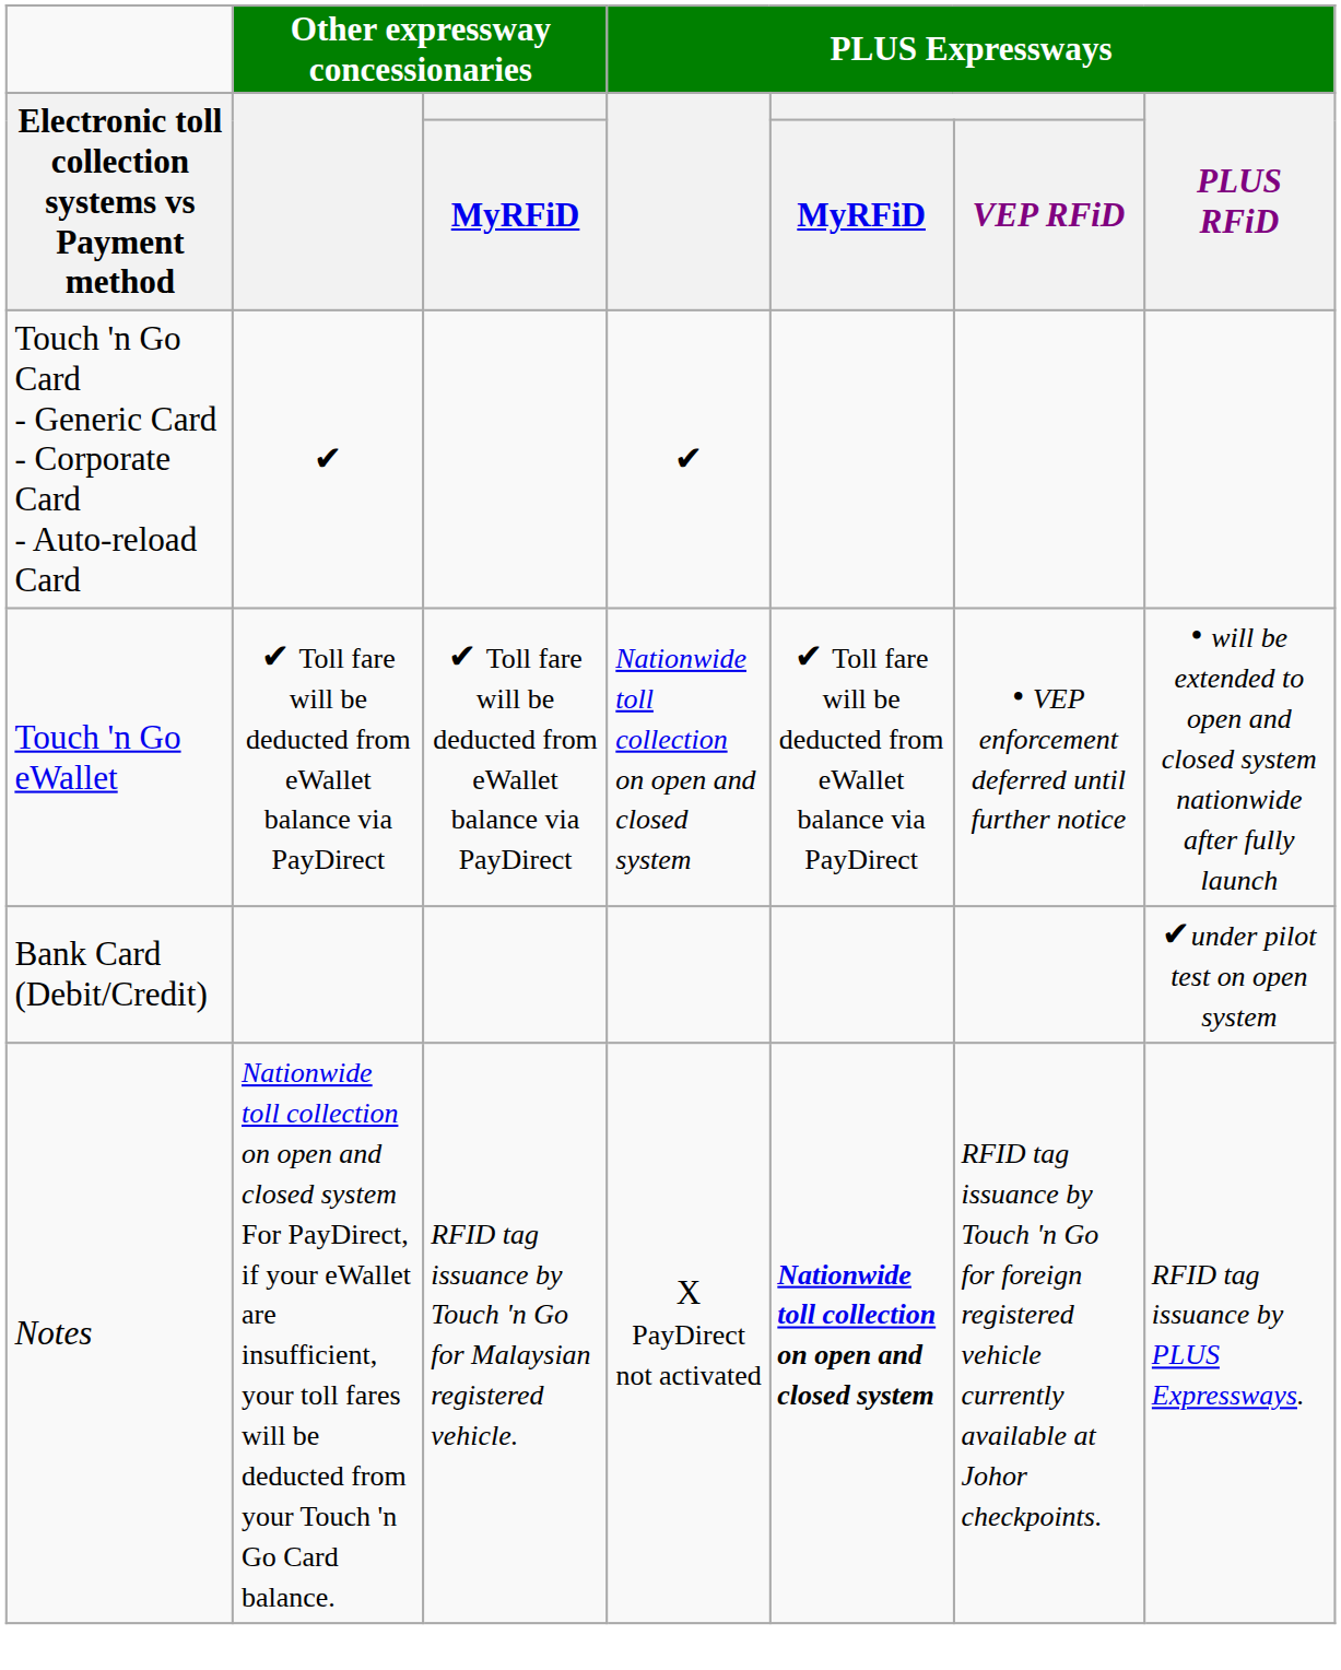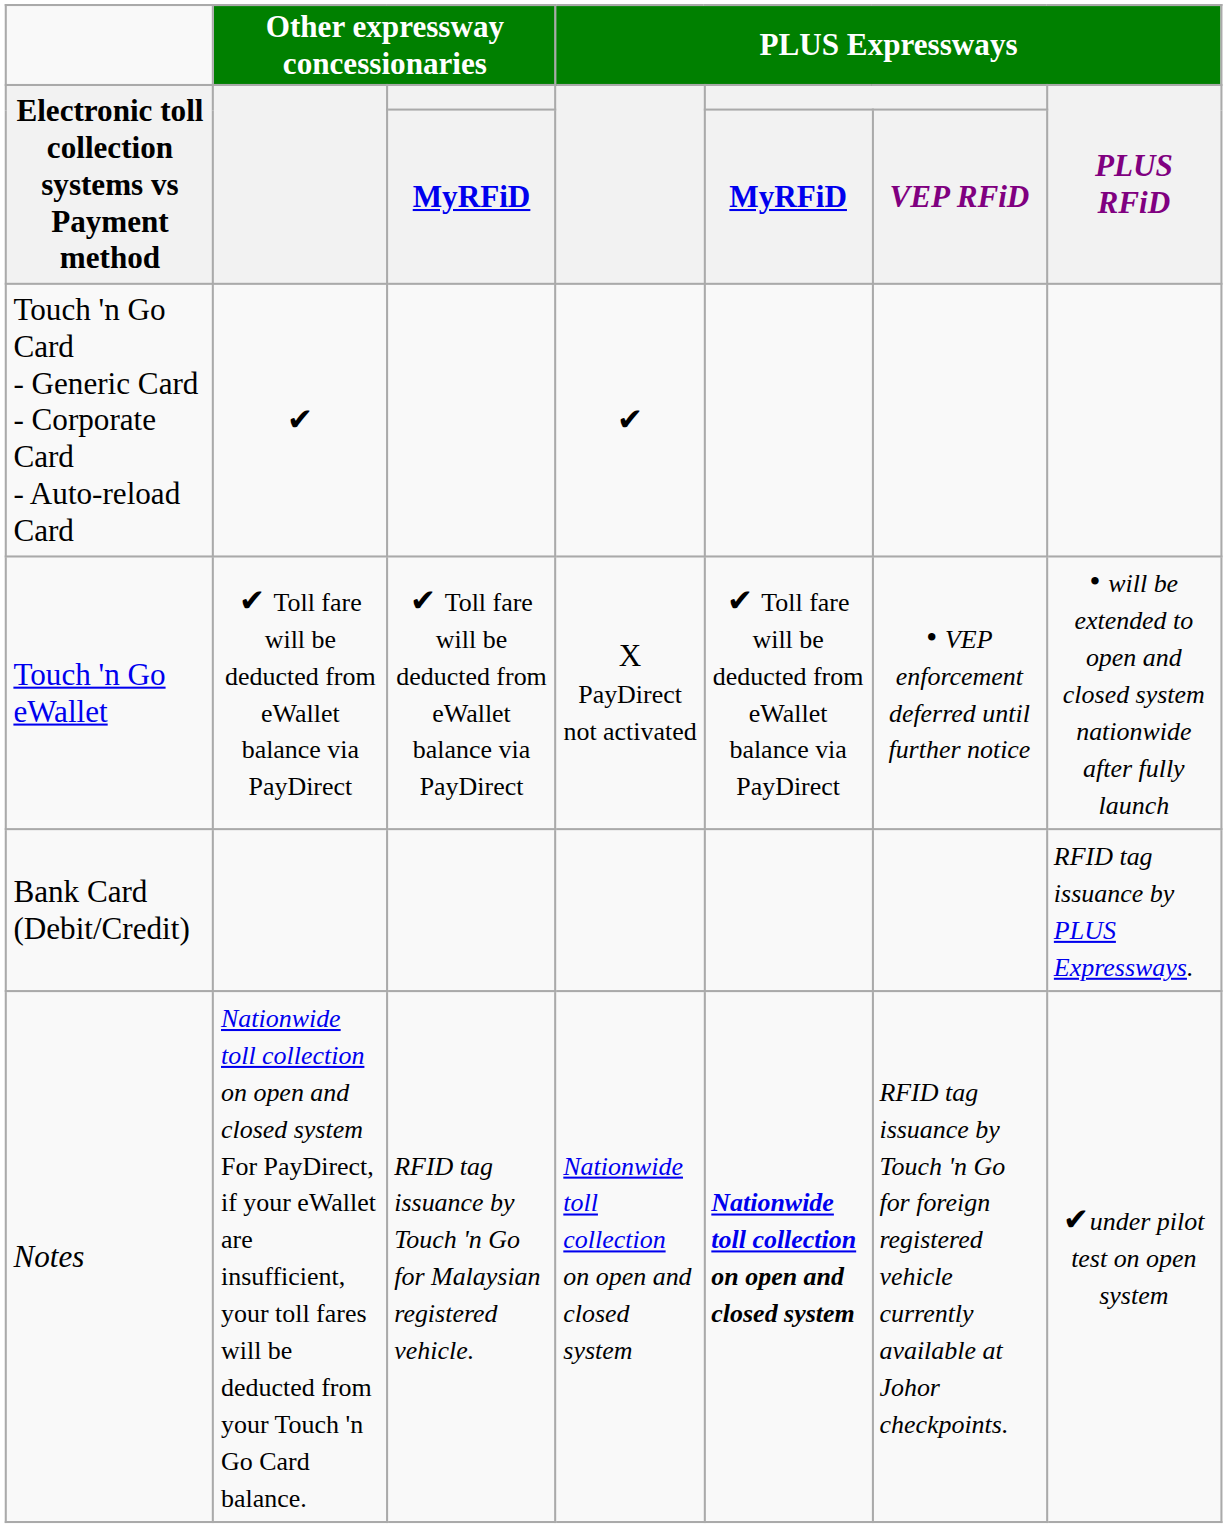Touch 'n Go eWallet | column 4: Nationwide toll collection on open and closed system -> X PayDirect not activated
Bank Card (Debit/Credit) | PLUS Expressways / PLUS RFiD: ✔under pilot test on open system -> RFID tag issuance by PLUS Expressways.
Notes | column 4: X PayDirect not activated -> Nationwide toll collection on open and closed system
Notes | PLUS Expressways / PLUS RFiD: RFID tag issuance by PLUS Expressways. -> ✔under pilot test on open system
